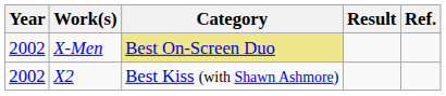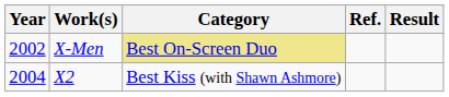columns swapped: Result <-> Ref.
X2 | Year: 2002 -> 2004
